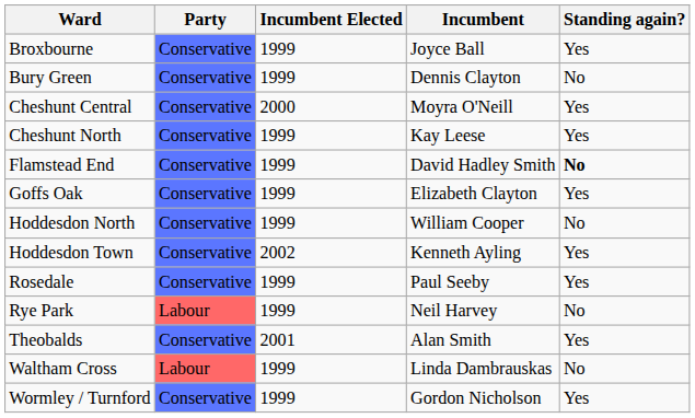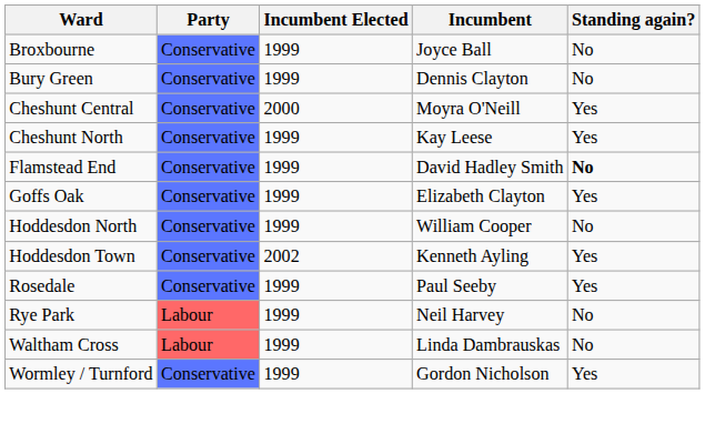Broxbourne | Standing again?: Yes -> No
- row: Theobalds | Conservative | 2001 | Alan Smith | Yes
